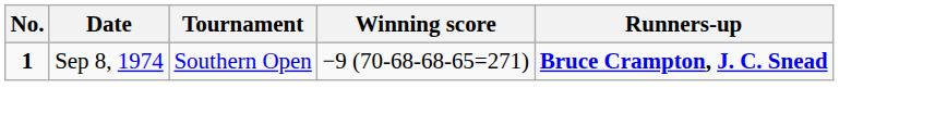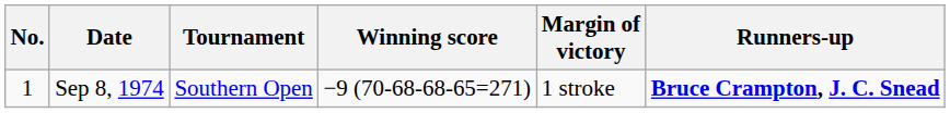+ column: Margin of victory | 1 stroke
Sep 8, 1974 | No.: bold -> normal
